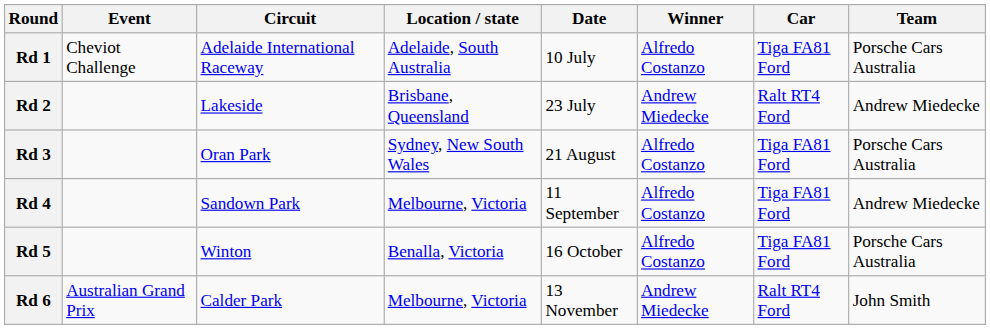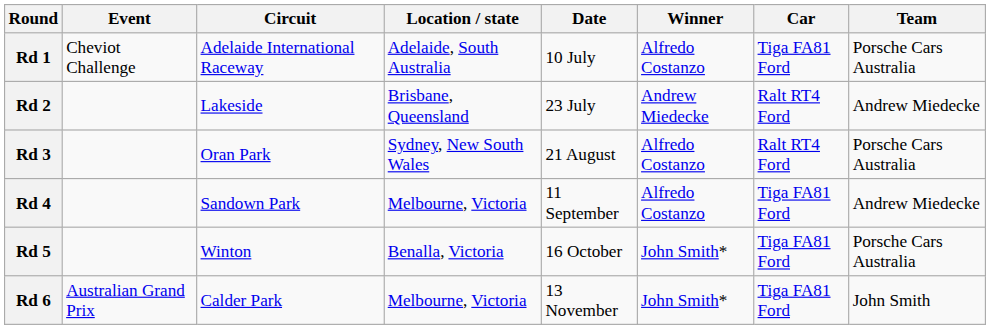Rd 3 | Car: Tiga FA81 Ford -> Ralt RT4 Ford
Rd 5 | Winner: Alfredo Costanzo -> John Smith*
Rd 6 | Winner: Andrew Miedecke -> John Smith*
Rd 6 | Car: Ralt RT4 Ford -> Tiga FA81 Ford
